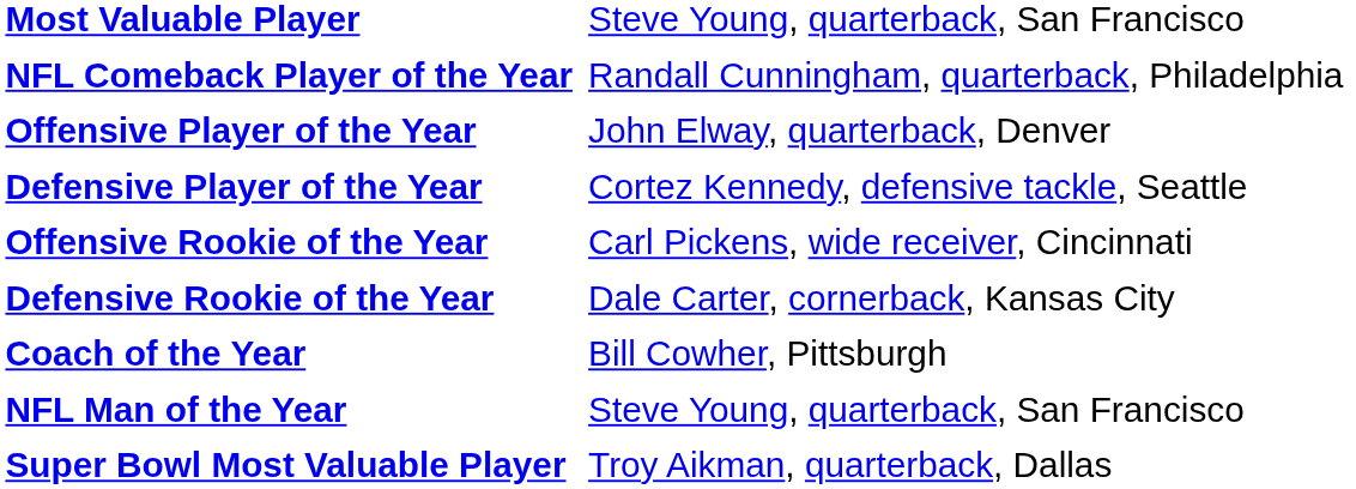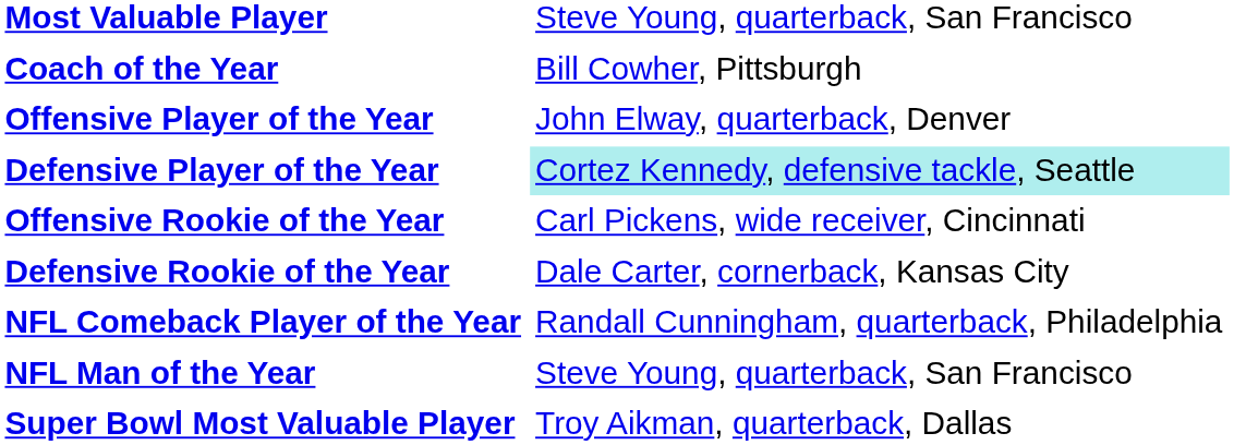rows swapped: Coach of the Year <-> NFL Comeback Player of the Year
Defensive Player of the Year | column 2: no background -> paleturquoise background
